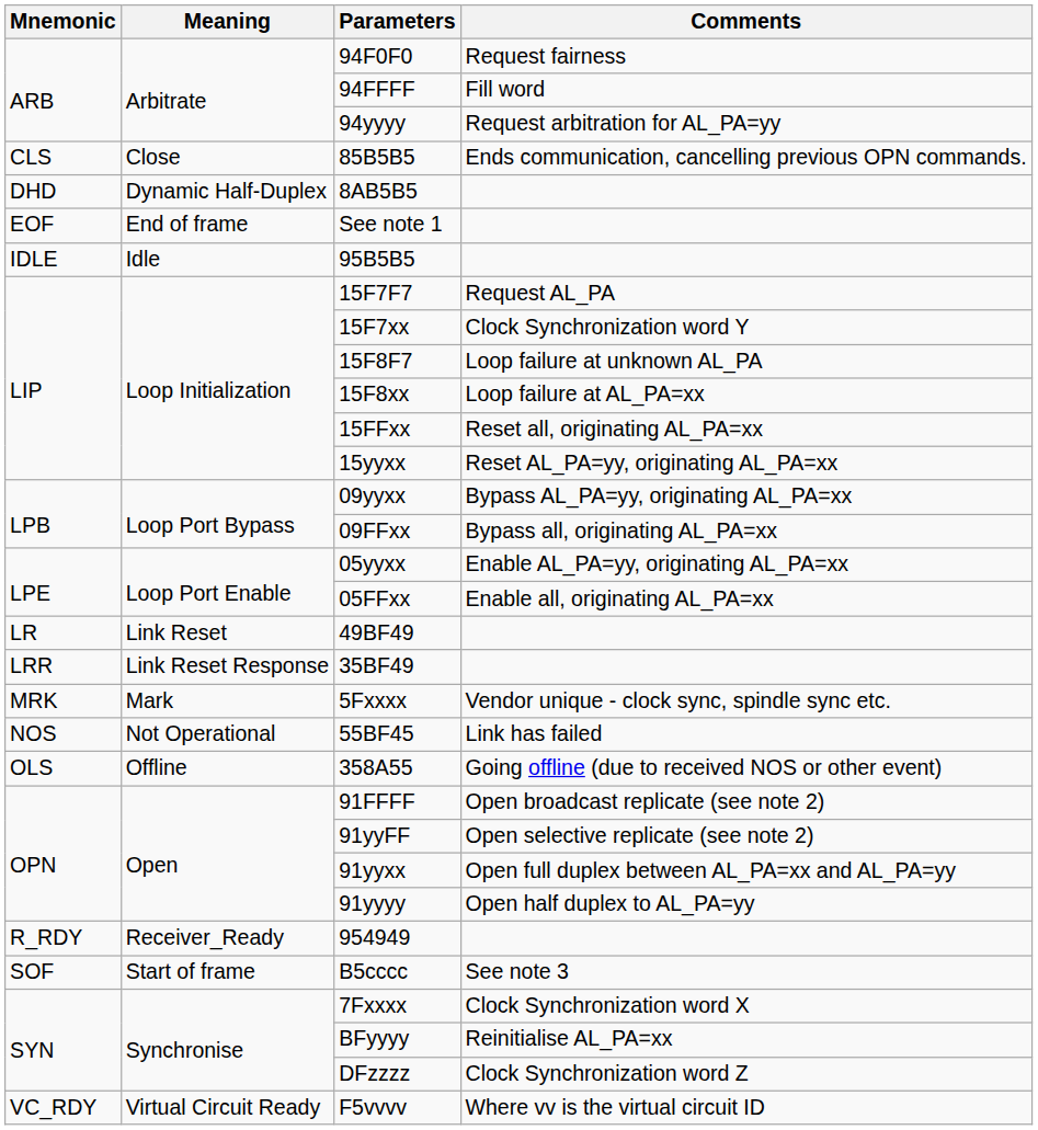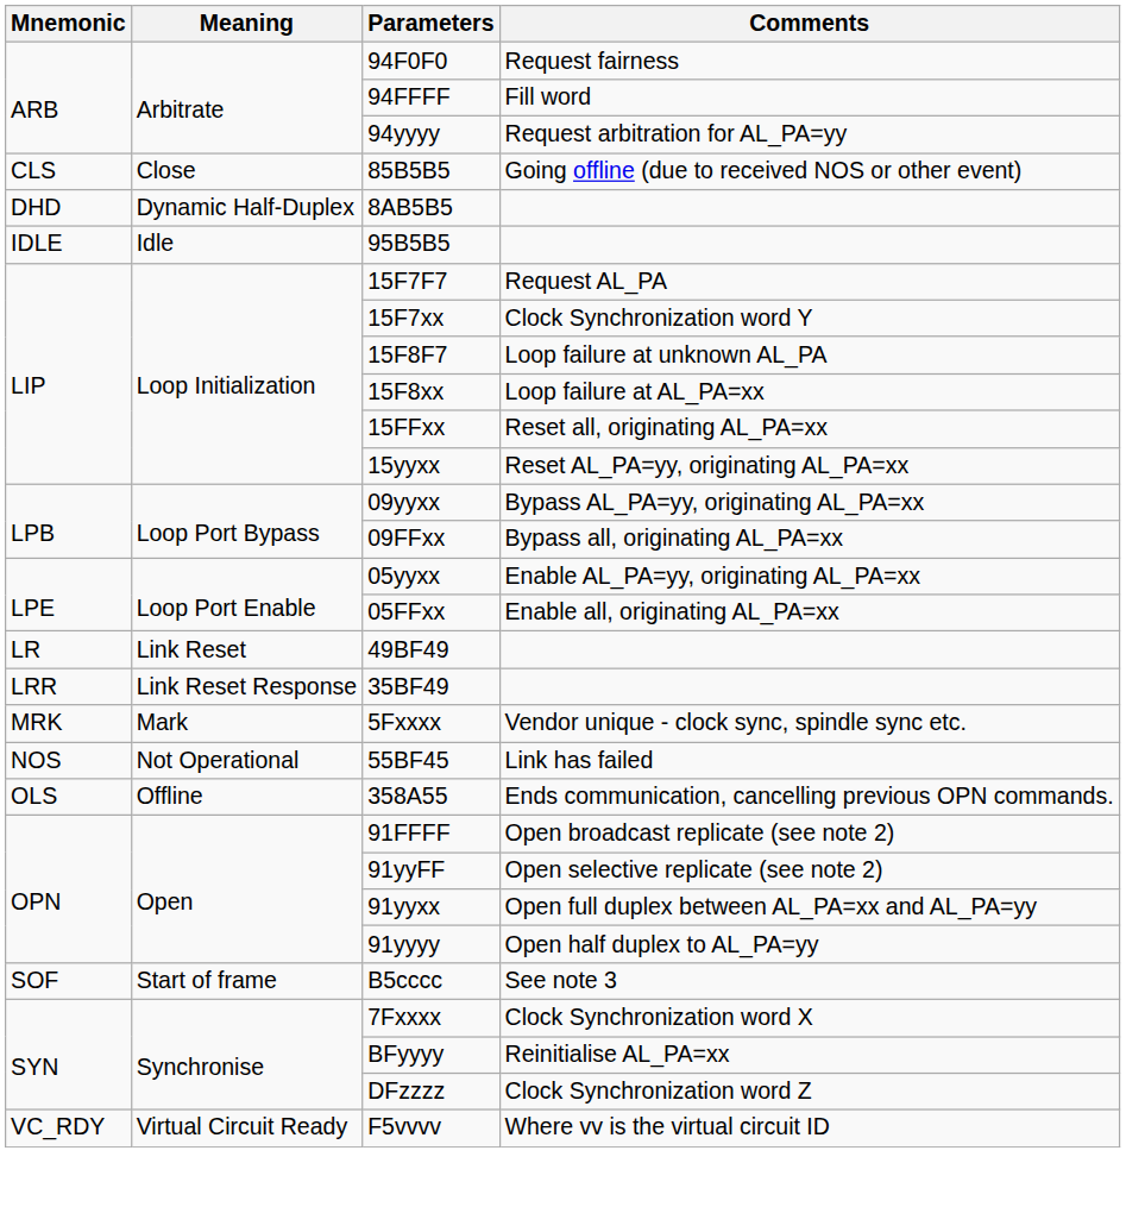85B5B5 | Comments: Ends communication, cancelling previous OPN commands. -> Going offline (due to received NOS or other event)
- row: EOF | End of frame | See note 1
358A55 | Comments: Going offline (due to received NOS or other event) -> Ends communication, cancelling previous OPN commands.
- row: R_RDY | Receiver_Ready | 954949
